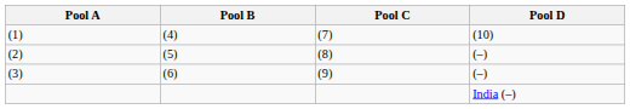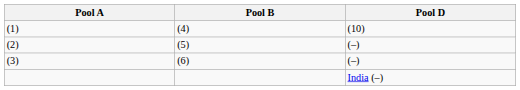- column: Pool C | (7) | (8) | (9)
